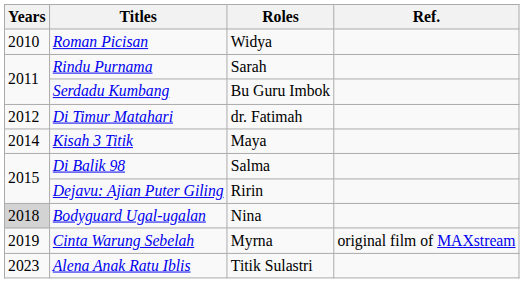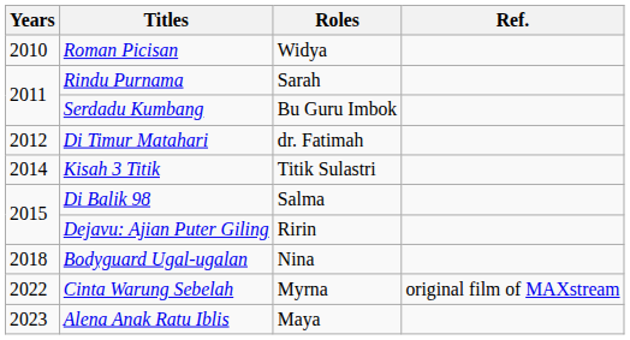Kisah 3 Titik | Roles: Maya -> Titik Sulastri
Bodyguard Ugal-ugalan | Years: lightgrey background -> no background
Cinta Warung Sebelah | Years: 2019 -> 2022
Alena Anak Ratu Iblis | Roles: Titik Sulastri -> Maya
